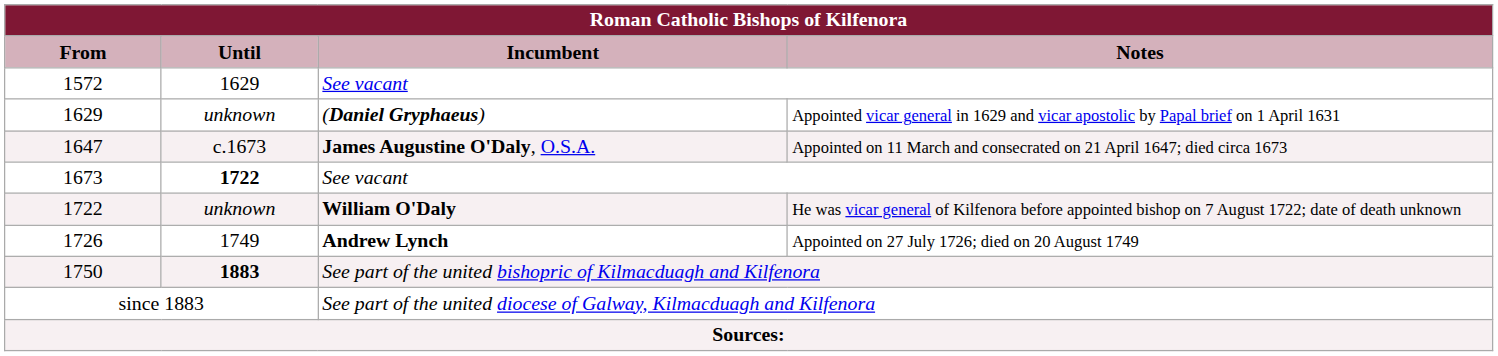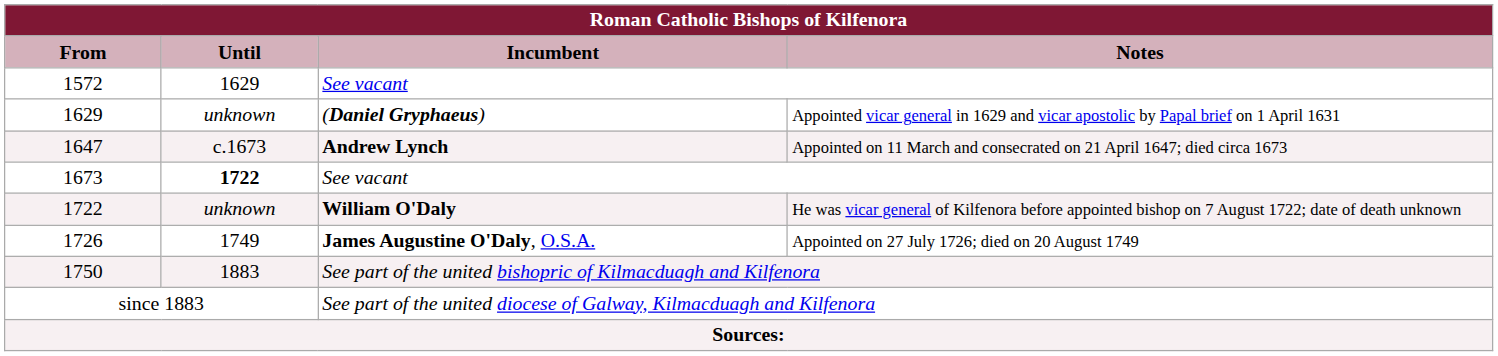1647 | Incumbent: James Augustine O'Daly, O.S.A. -> Andrew Lynch
1726 | Incumbent: Andrew Lynch -> James Augustine O'Daly, O.S.A.
1750 | Until: bold -> normal
